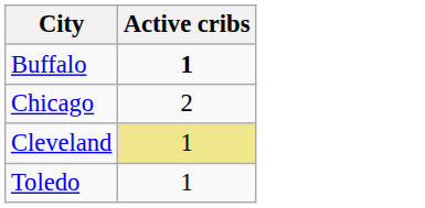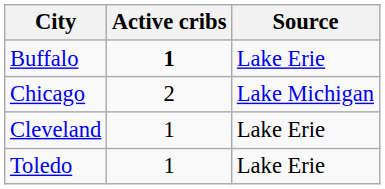+ column: Source | Lake Erie | Lake Michigan | Lake Erie | Lake Erie
Cleveland | Active cribs: khaki background -> no background
